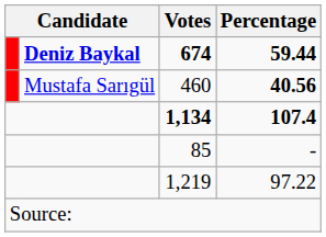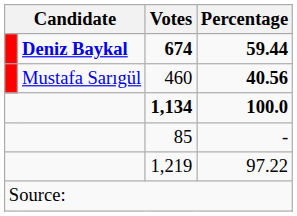1,134 | Percentage: 107.4 -> 100.0
